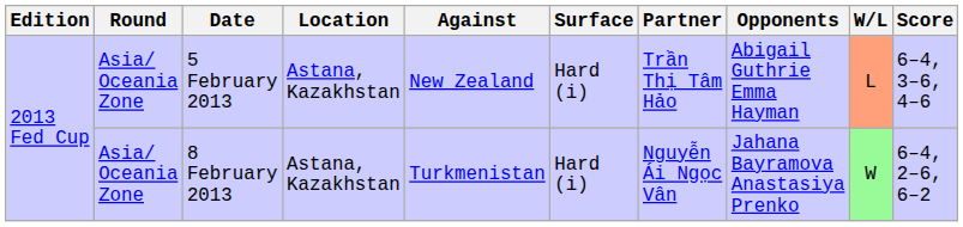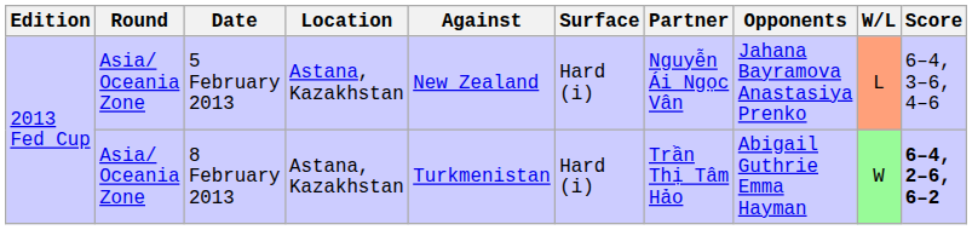5 February 2013 | Partner: Trần Thị Tâm Hảo -> Nguyễn Ái Ngọc Vân
5 February 2013 | Opponents: Abigail Guthrie Emma Hayman -> Jahana Bayramova Anastasiya Prenko
8 February 2013 | Partner: Nguyễn Ái Ngọc Vân -> Trần Thị Tâm Hảo
8 February 2013 | Opponents: Jahana Bayramova Anastasiya Prenko -> Abigail Guthrie Emma Hayman
8 February 2013 | Score: normal -> bold
